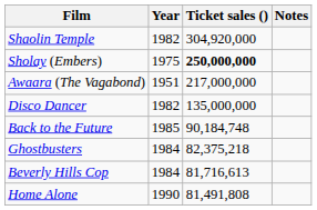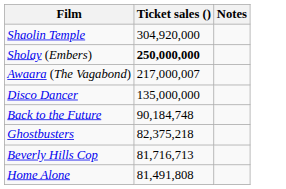- column: Year | 1982 | 1975 | 1951 | 1982 | 1985 | 1984 | 1984 | 1990
Awaara (The Vagabond) | Ticket sales (): 217,000,000 -> 217,000,007
Beverly Hills Cop | Ticket sales (): 81,716,613 -> 81,716,713
